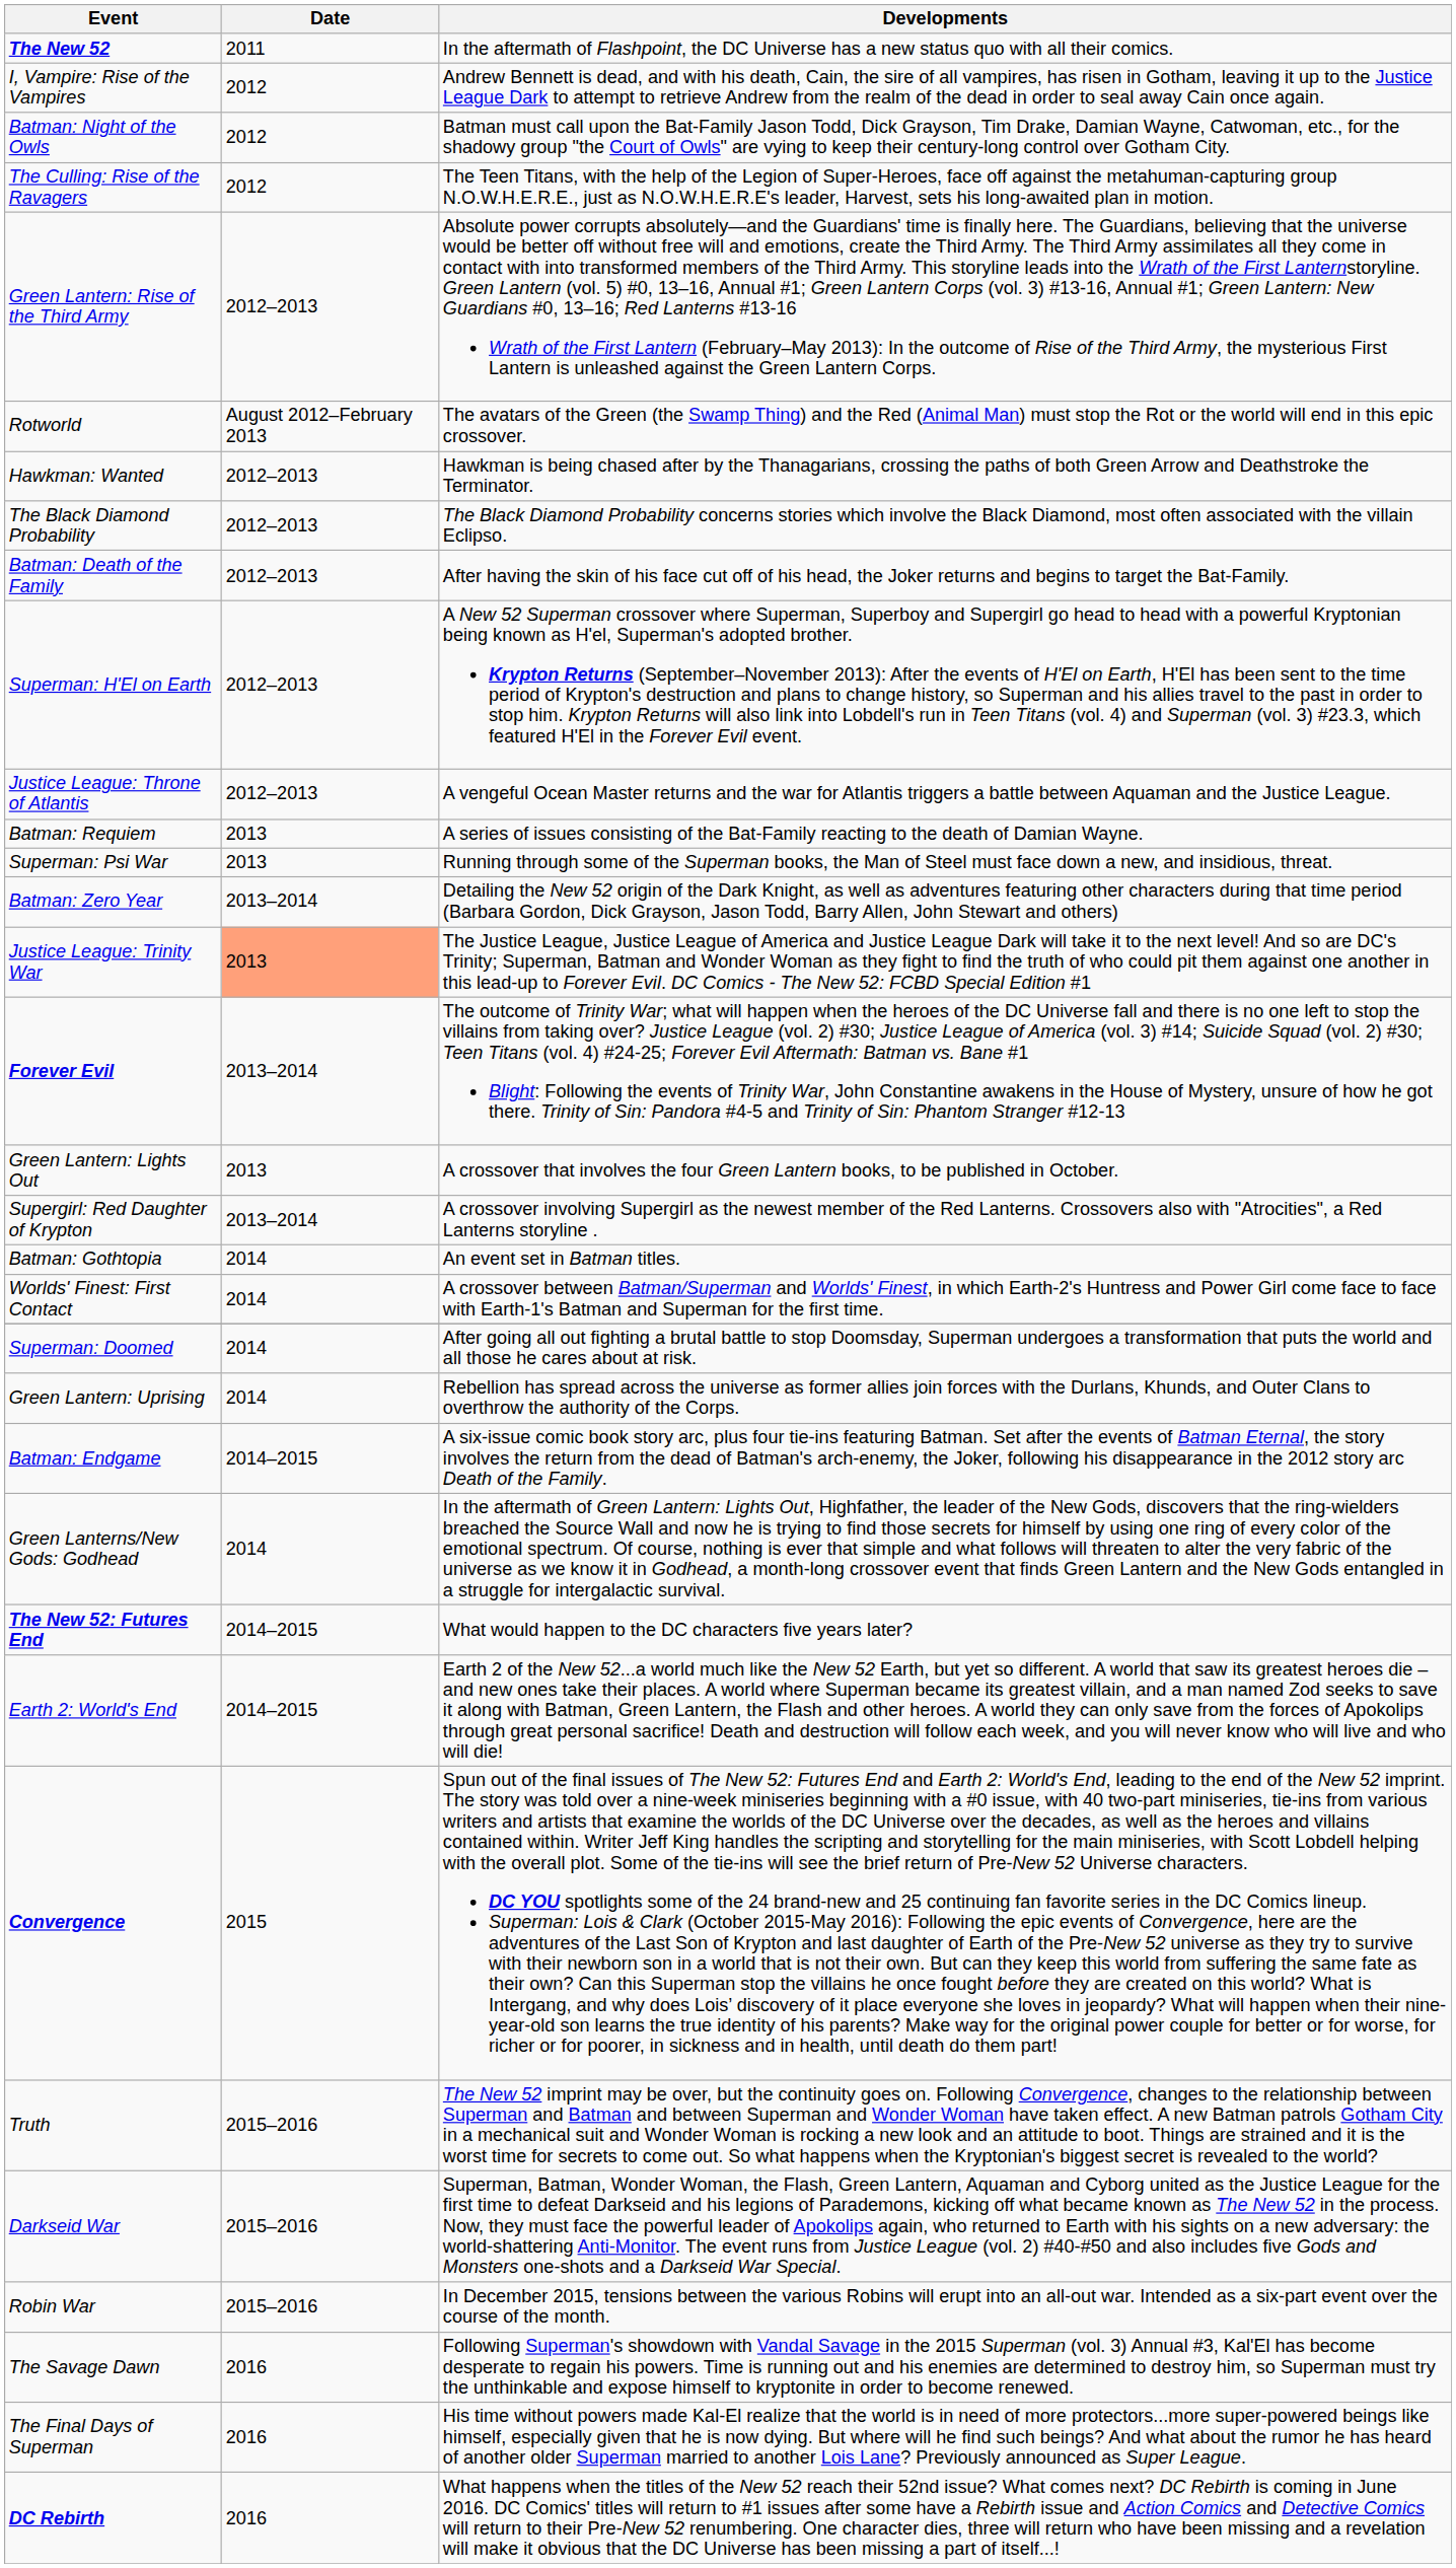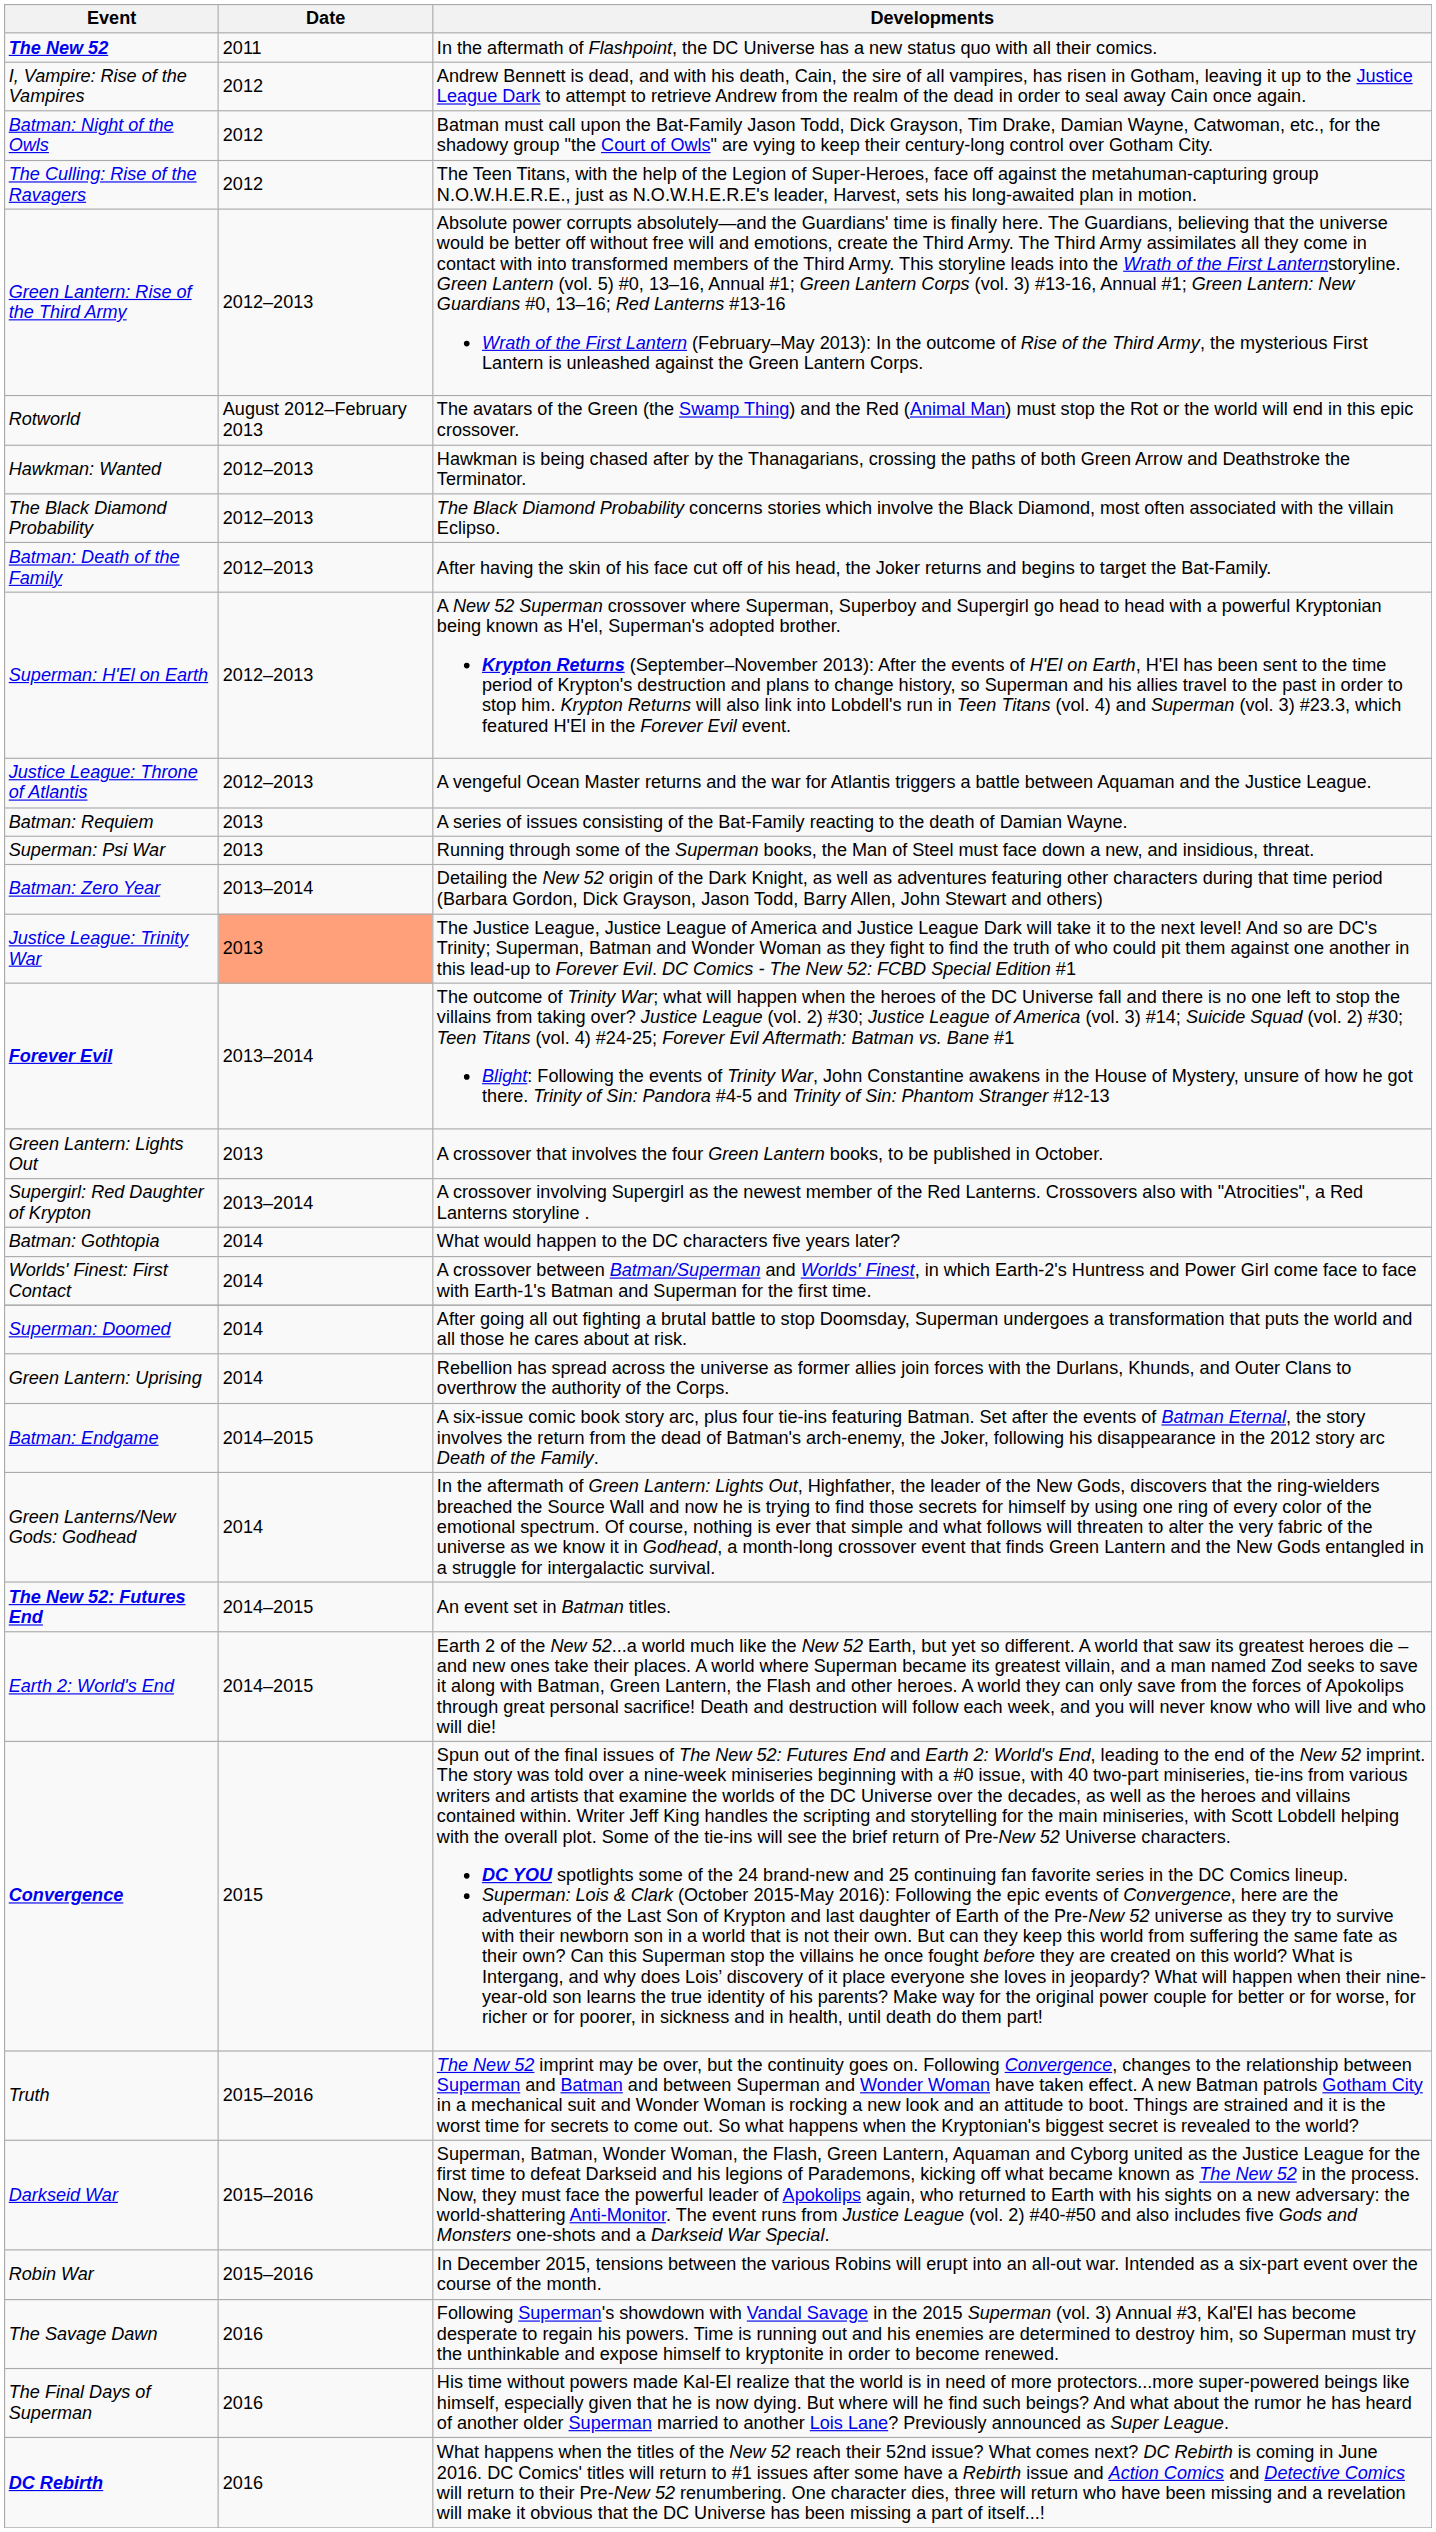Batman: Gothtopia | Developments: An event set in Batman titles. -> What would happen to the DC characters five years later?
The New 52: Futures End | Developments: What would happen to the DC characters five years later? -> An event set in Batman titles.
